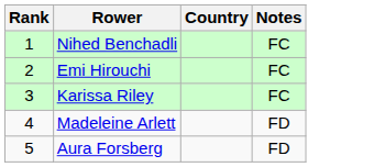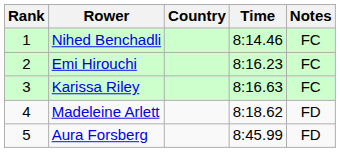+ column: Time | 8:14.46 | 8:16.23 | 8:16.63 | 8:18.62 | 8:45.99
